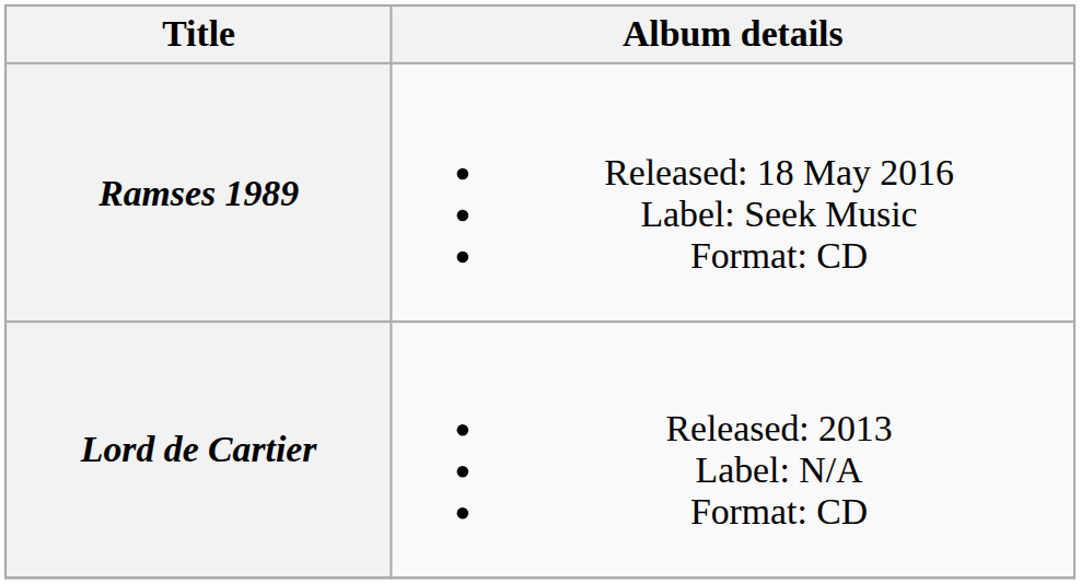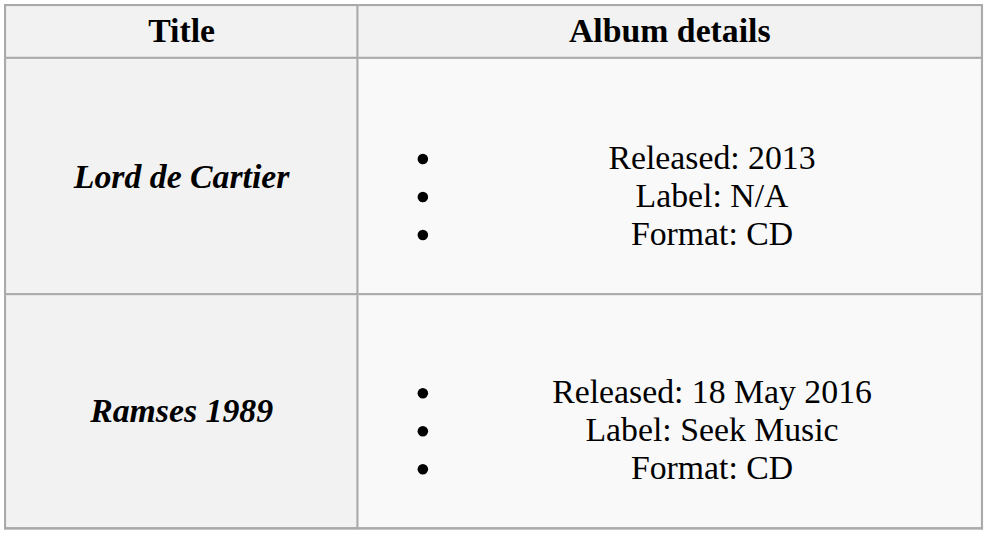rows swapped: Lord de Cartier <-> Ramses 1989
